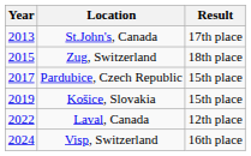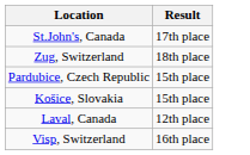- column: Year | 2013 | 2015 | 2017 | 2019 | 2022 | 2024
